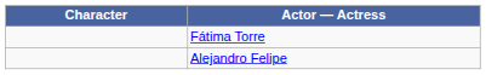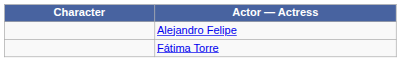rows swapped: Alejandro Felipe <-> Fátima Torre
